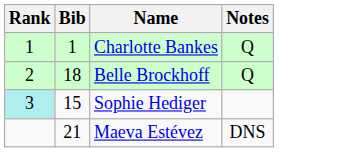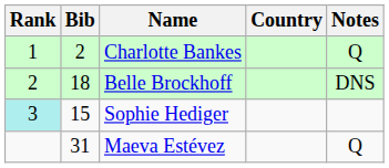+ column: Country
Charlotte Bankes | Bib: 1 -> 2
Belle Brockhoff | Notes: Q -> DNS
Maeva Estévez | Bib: 21 -> 31
Maeva Estévez | Notes: DNS -> Q
